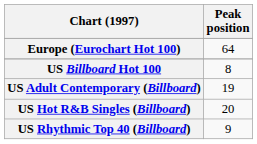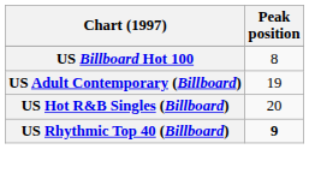- row: Europe (Eurochart Hot 100) | 64
US Rhythmic Top 40 (Billboard) | Peak position: normal -> bold
